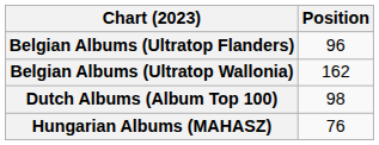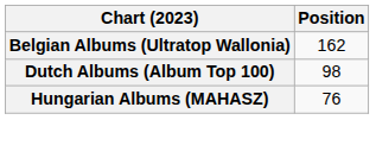- row: Belgian Albums (Ultratop Flanders) | 96
